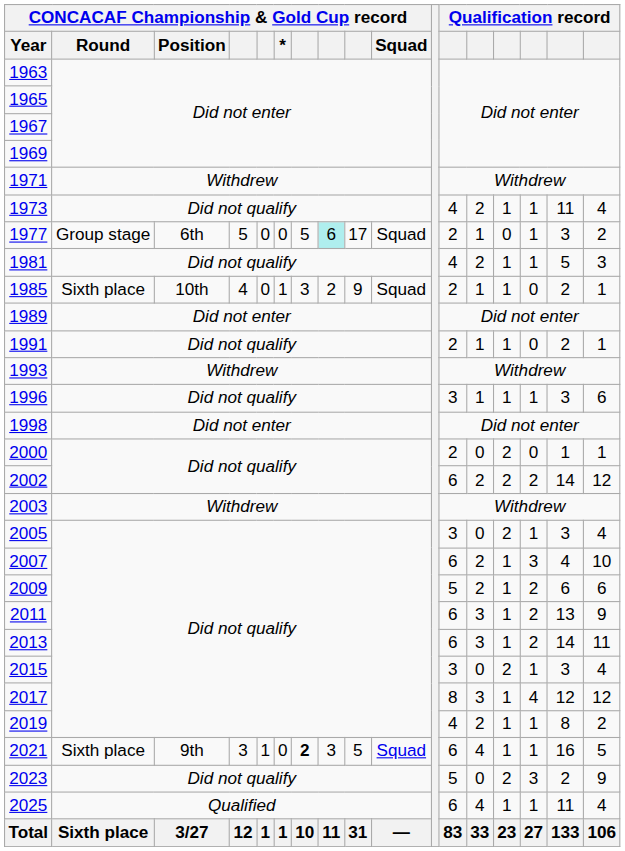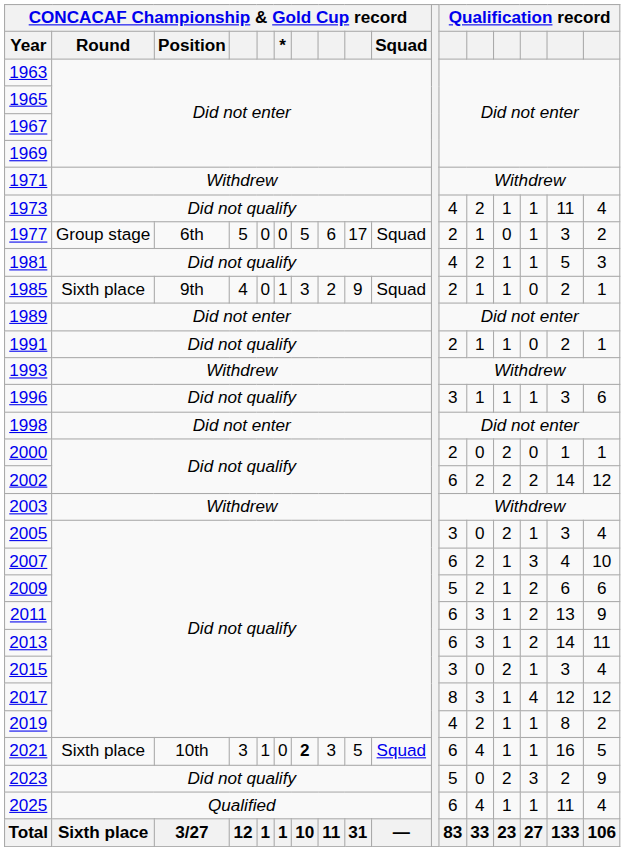1977 | column 8: paleturquoise background -> no background
1985 | CONCACAF Championship & Gold Cup record / Position: 10th -> 9th
2021 | CONCACAF Championship & Gold Cup record / Position: 9th -> 10th
